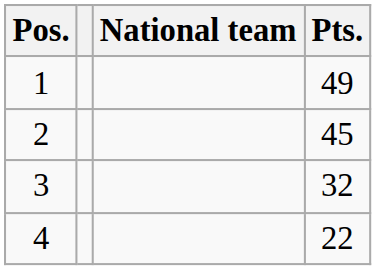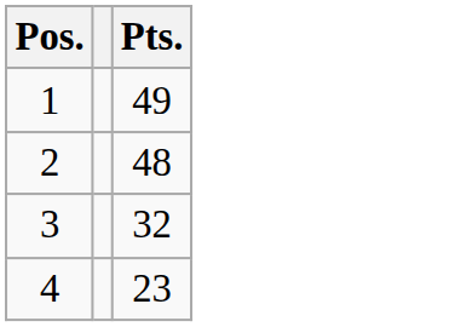- column: National team
2 | Pts.: 45 -> 48
4 | Pts.: 22 -> 23
